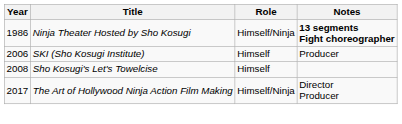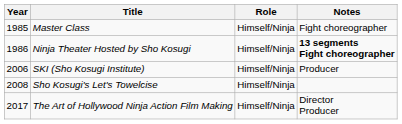+ row: 1985 | Master Class | Himself/Ninja | Fight choreographer
SKI (Sho Kosugi Institute) | Role: Himself -> Himself/Ninja
Sho Kosugi's Let's Towelcise | Role: Himself -> Himself/Ninja
